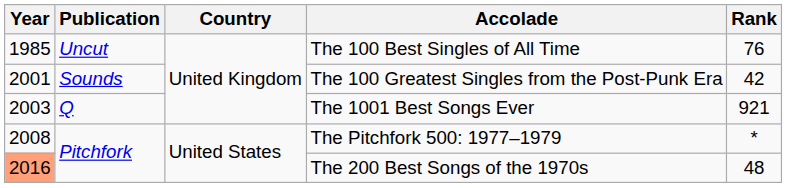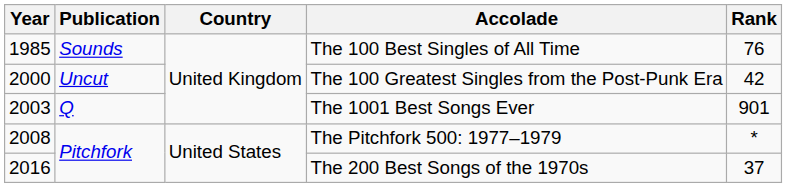The 100 Best Singles of All Time | Publication: Uncut -> Sounds
The 100 Greatest Singles from the Post-Punk Era | Year: 2001 -> 2000
The 100 Greatest Singles from the Post-Punk Era | Publication: Sounds -> Uncut
The 1001 Best Songs Ever | Rank: 921 -> 901
The 200 Best Songs of the 1970s | Year: lightsalmon background -> no background
The 200 Best Songs of the 1970s | Rank: 48 -> 37
